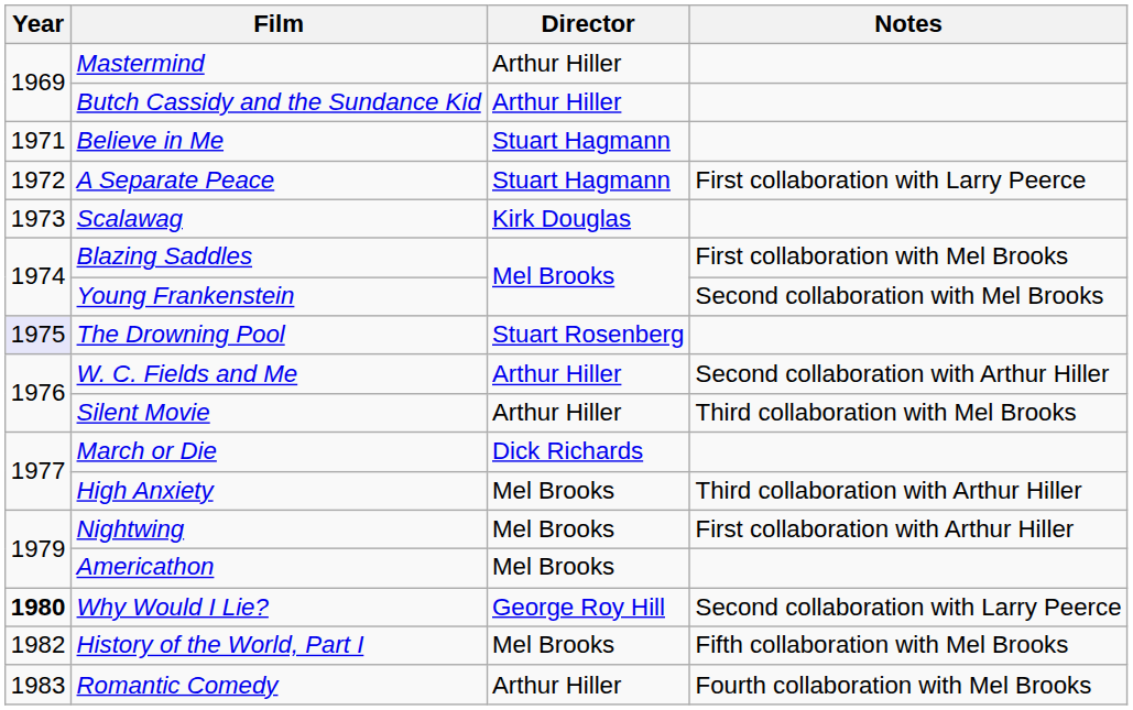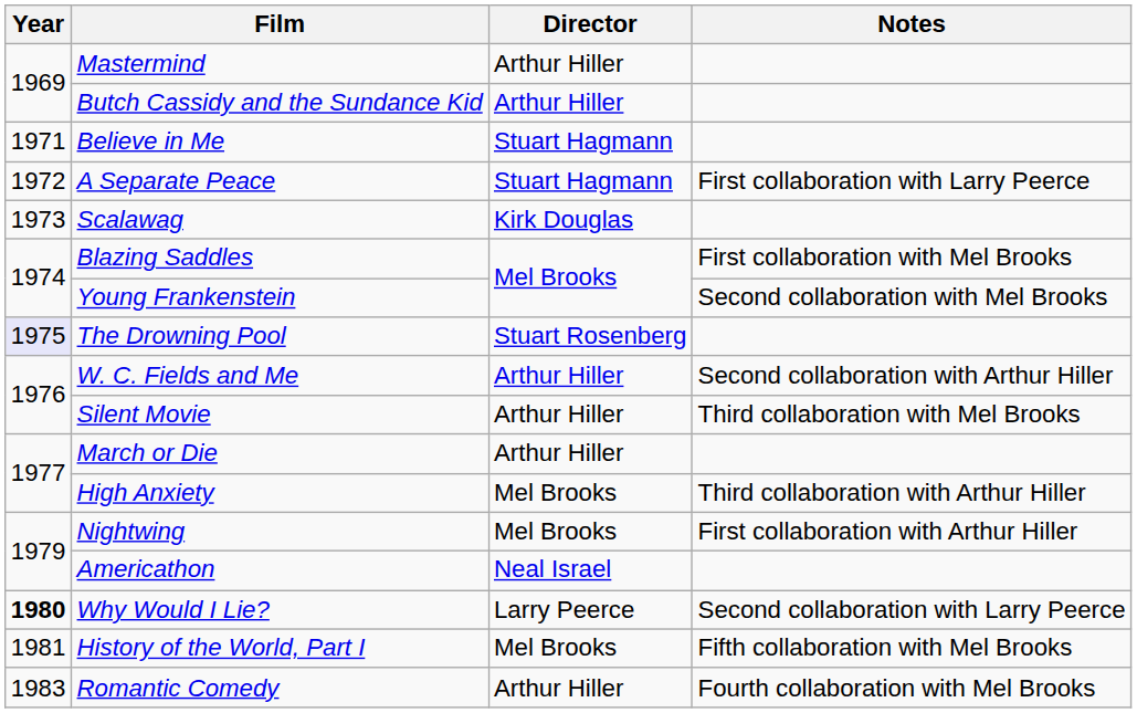March or Die | Director: Dick Richards -> Arthur Hiller
Americathon | Director: Mel Brooks -> Neal Israel
Why Would I Lie? | Director: George Roy Hill -> Larry Peerce
History of the World, Part I | Year: 1982 -> 1981
